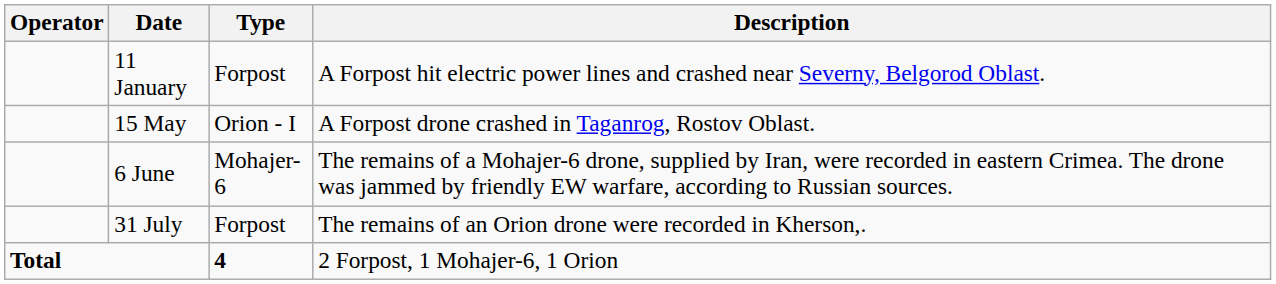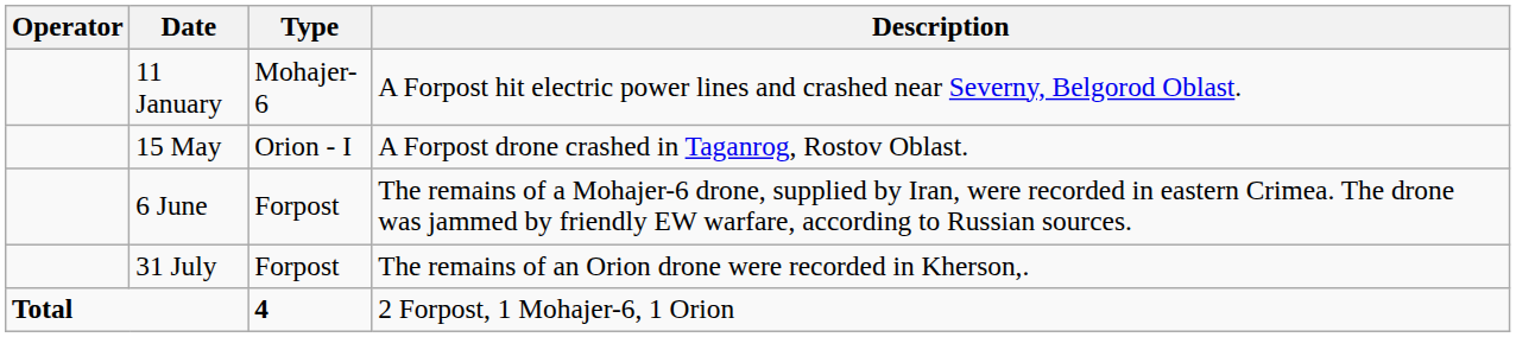11 January | Type: Forpost -> Mohajer-6
6 June | Type: Mohajer-6 -> Forpost
